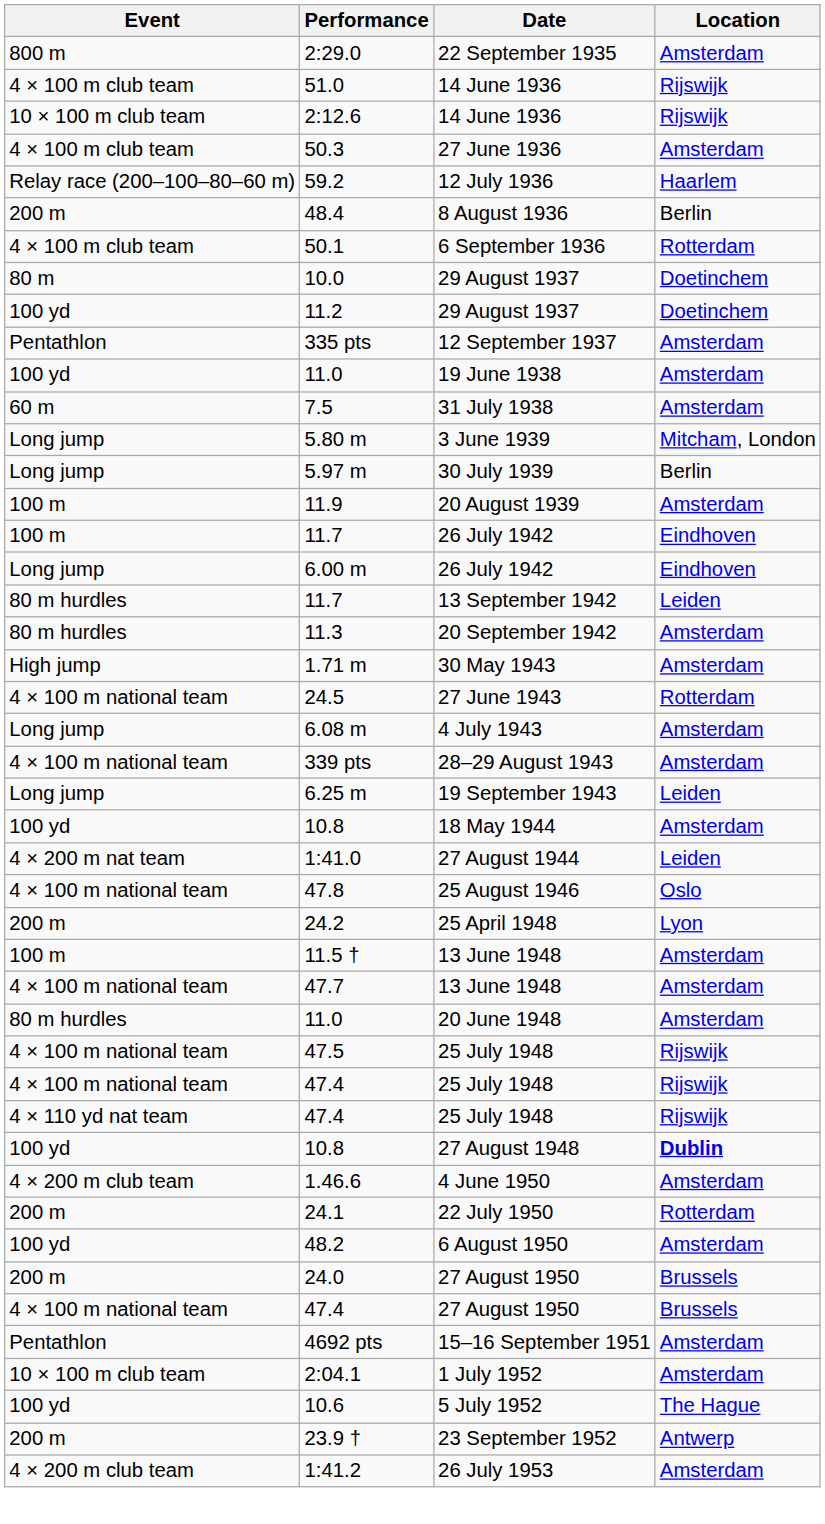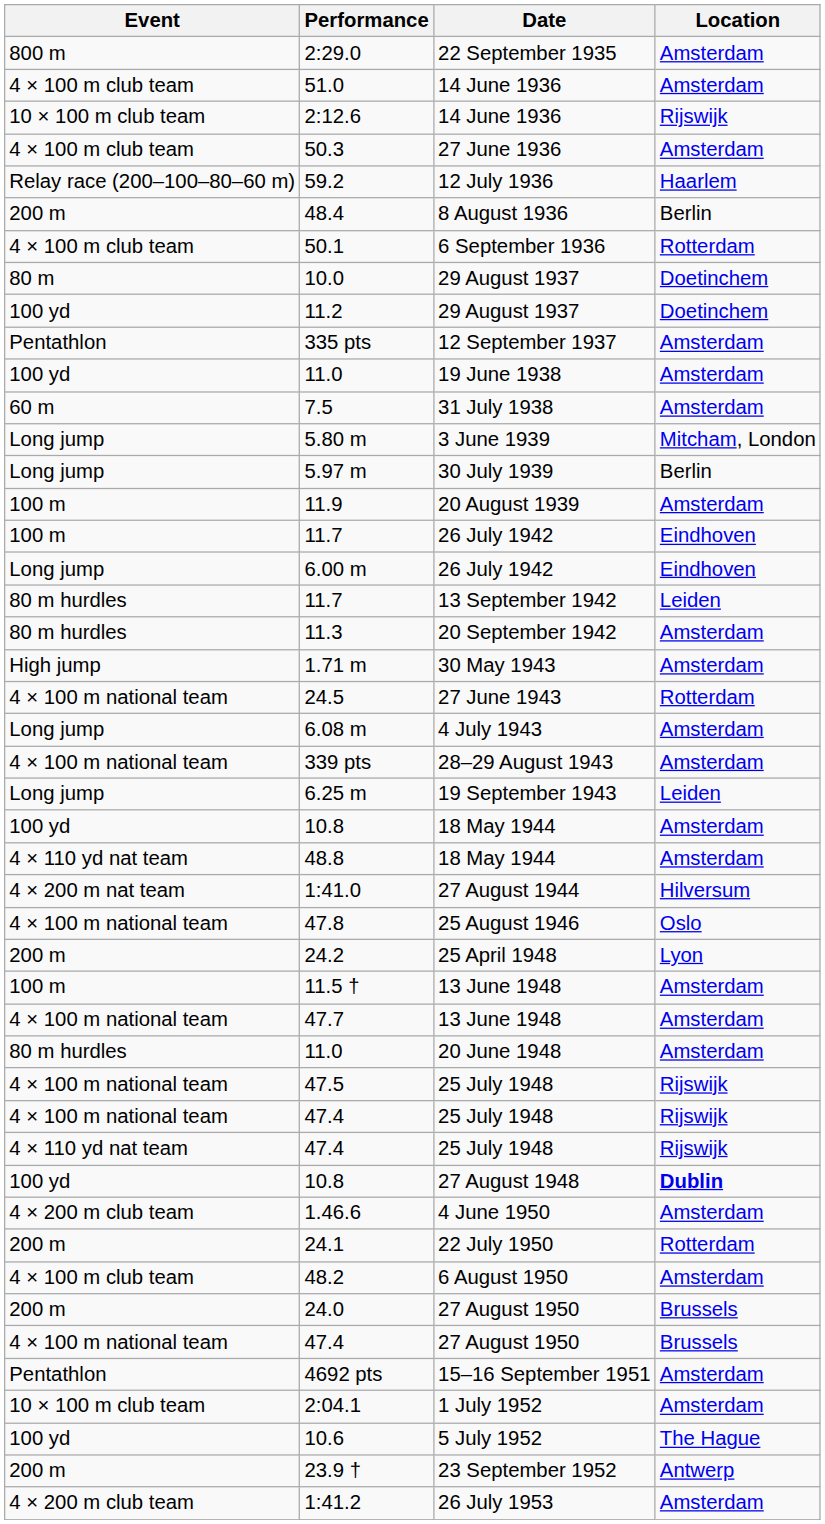51.0 | Location: Rijswijk -> Amsterdam
+ row: 4 × 110 yd nat team | 48.8 | 18 May 1944 | Amsterdam
1:41.0 | Location: Leiden -> Hilversum
48.2 | Event: 100 yd -> 4 × 100 m club team
